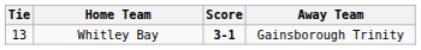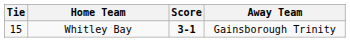Whitley Bay | Tie: 13 -> 15
